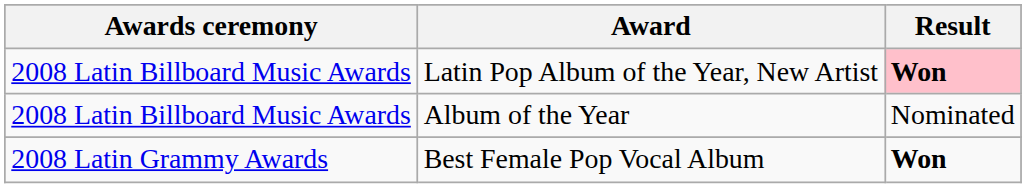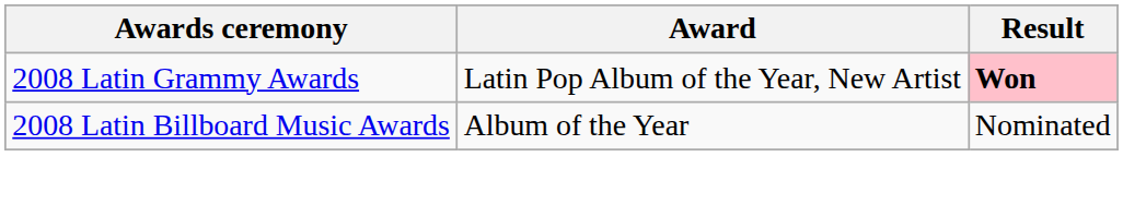Latin Pop Album of the Year, New Artist | Awards ceremony: 2008 Latin Billboard Music Awards -> 2008 Latin Grammy Awards
- row: 2008 Latin Grammy Awards | Best Female Pop Vocal Album | Won
